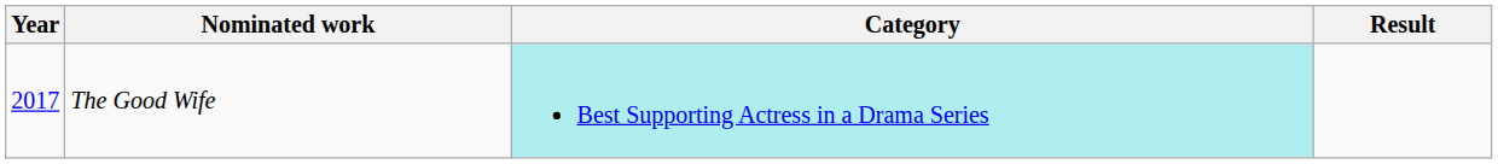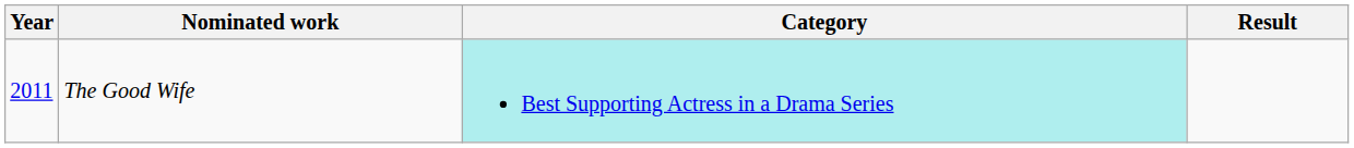The Good Wife | Year: 2017 -> 2011
